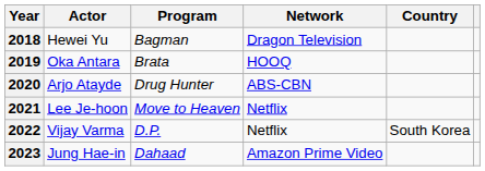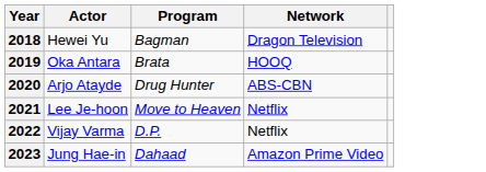- column: Country | South Korea
